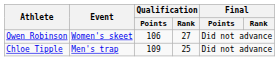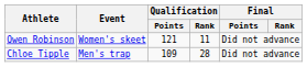Owen Robinson | Qualification / Points: 106 -> 121
Owen Robinson | Qualification / Rank: 27 -> 11
Chloe Tipple | Qualification / Rank: 25 -> 28
